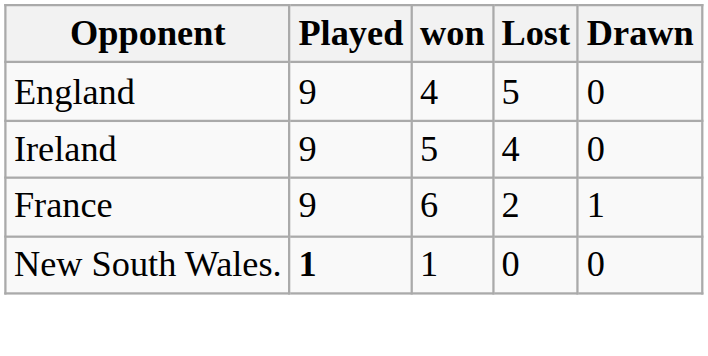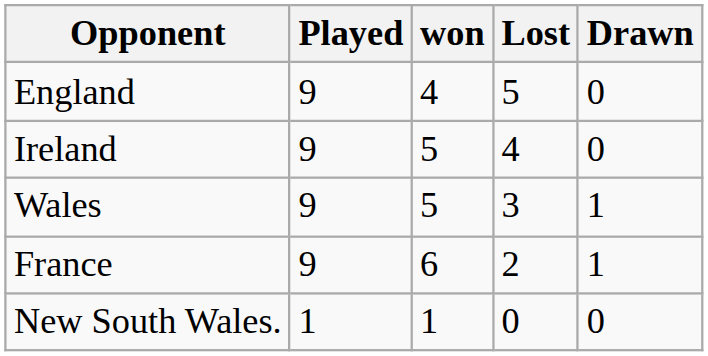+ row: Wales | 9 | 5 | 3 | 1
New South Wales. | Played: bold -> normal
